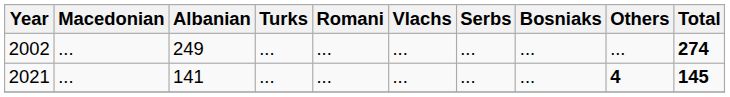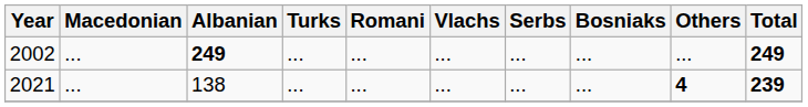2002 | Albanian: normal -> bold
2002 | Total: 274 -> 249
2021 | Albanian: 141 -> 138
2021 | Total: 145 -> 239
